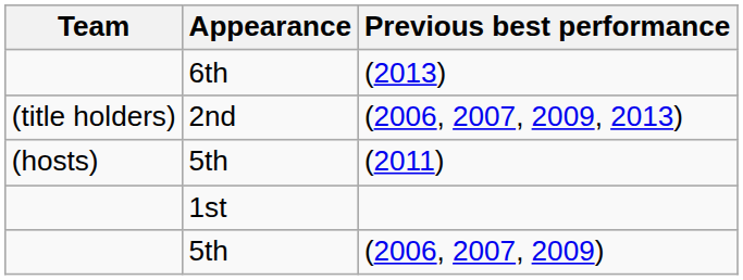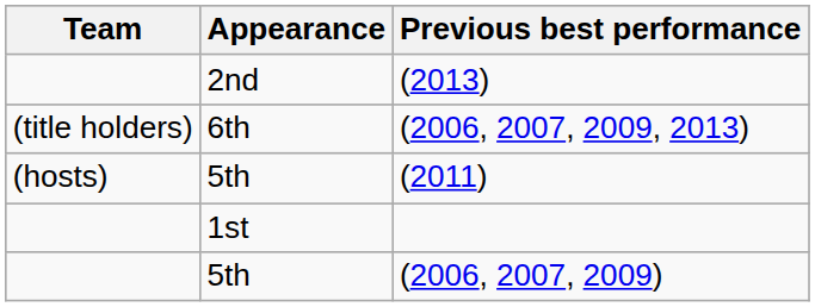(2013) | Appearance: 6th -> 2nd
(2006, 2007, 2009, 2013) | Appearance: 2nd -> 6th
